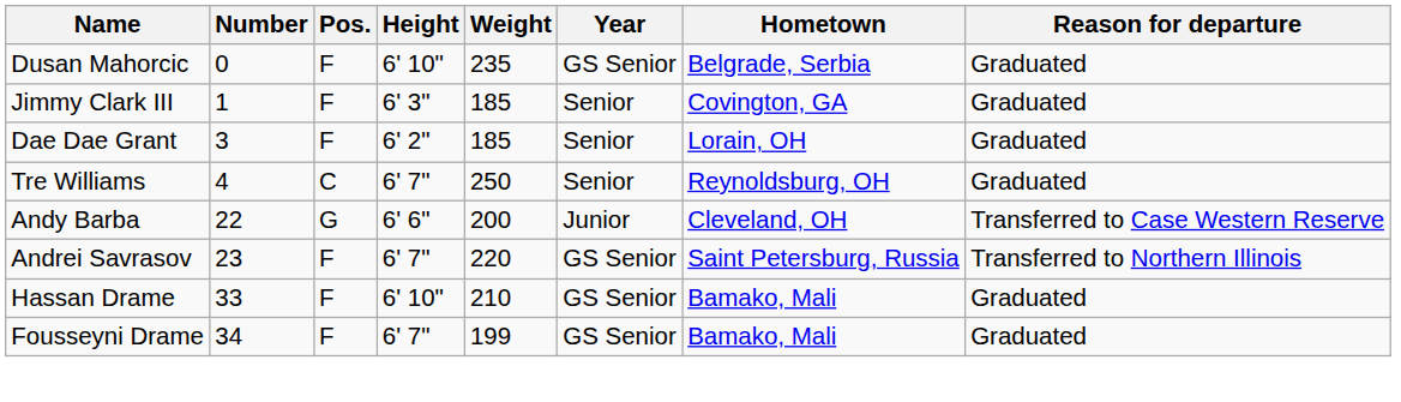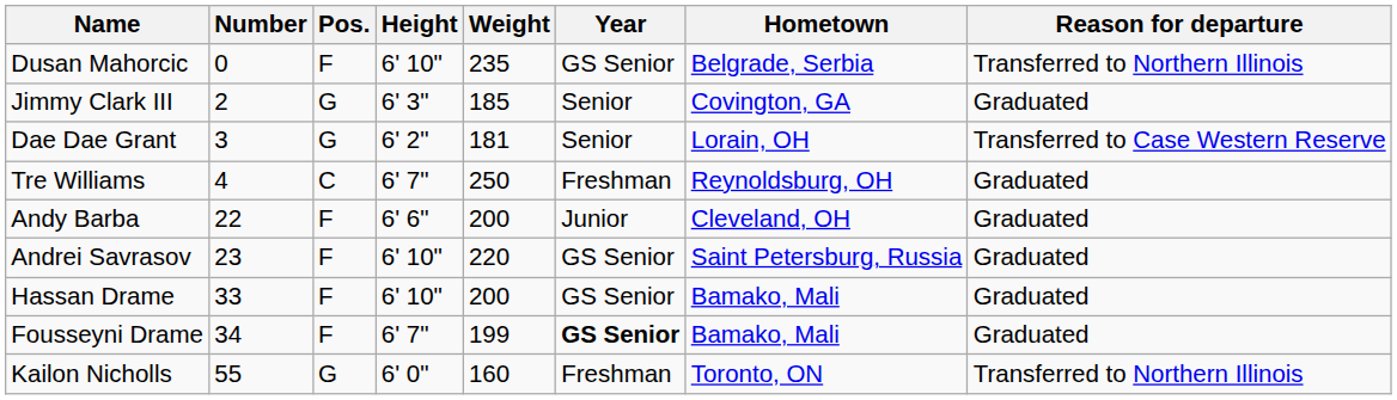Dusan Mahorcic | Reason for departure: Graduated -> Transferred to Northern Illinois
Jimmy Clark III | Number: 1 -> 2
Jimmy Clark III | Pos.: F -> G
Dae Dae Grant | Pos.: F -> G
Dae Dae Grant | Weight: 185 -> 181
Dae Dae Grant | Reason for departure: Graduated -> Transferred to Case Western Reserve
Tre Williams | Year: Senior -> Freshman
Andy Barba | Pos.: G -> F
Andy Barba | Reason for departure: Transferred to Case Western Reserve -> Graduated
Andrei Savrasov | Height: 6' 7" -> 6' 10"
Andrei Savrasov | Reason for departure: Transferred to Northern Illinois -> Graduated
Hassan Drame | Weight: 210 -> 200
Fousseyni Drame | Year: normal -> bold
+ row: Kailon Nicholls | 55 | G | 6' 0" | 160 | Freshman | Toronto, ON | Transferred to Northern Illinois
